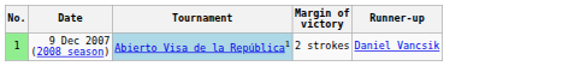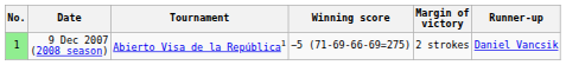+ column: Winning score | −5 (71-69-66-69=275)
9 Dec 2007 (2008 season) | Tournament: lightblue background -> no background
